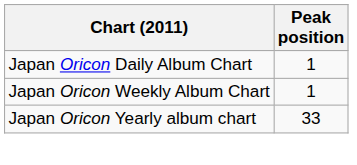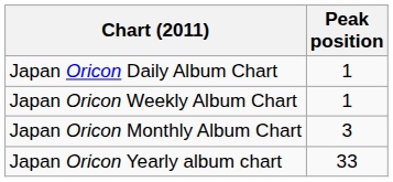+ row: Japan Oricon Monthly Album Chart | 3
